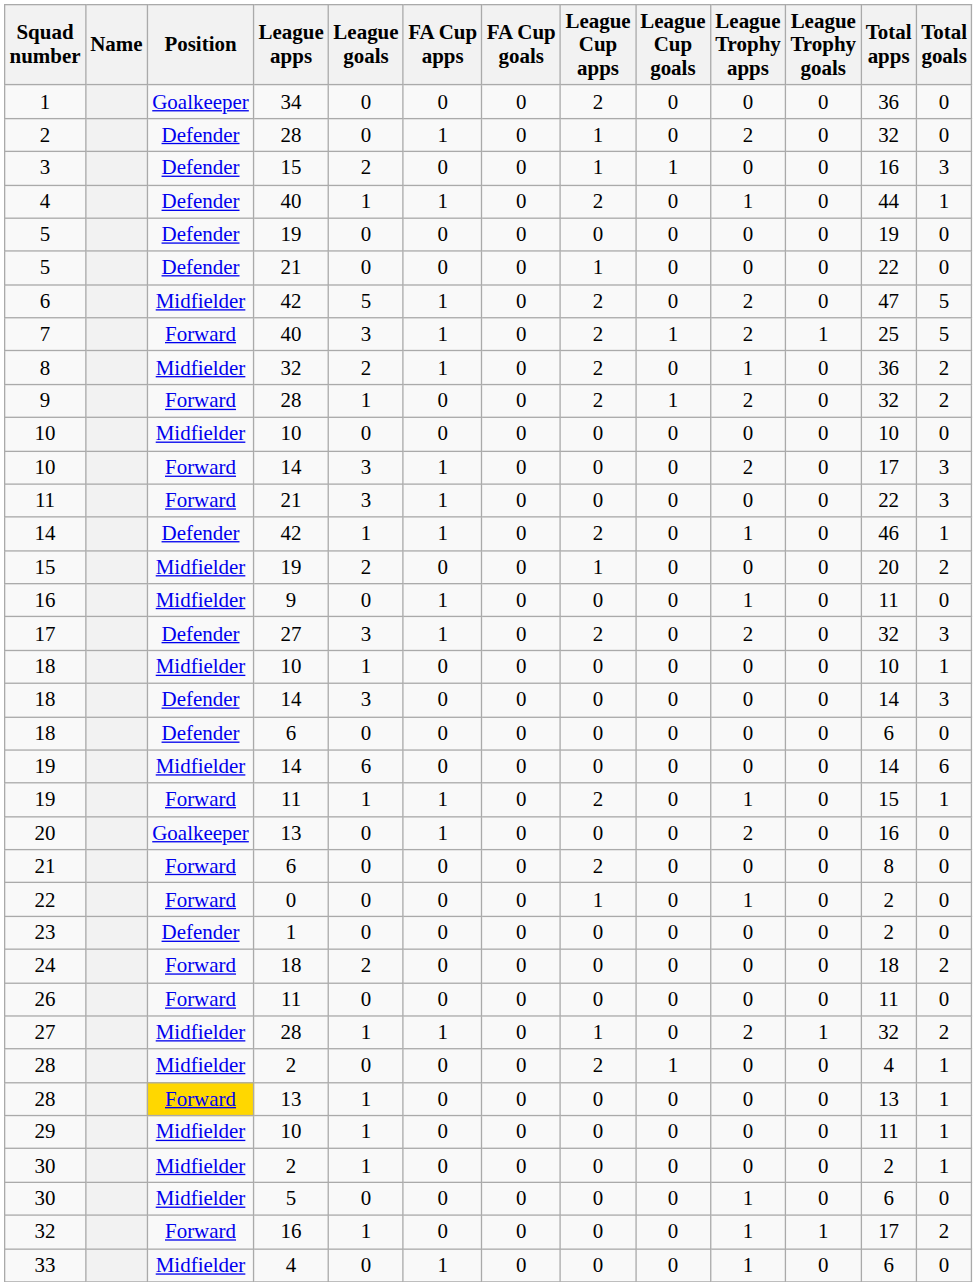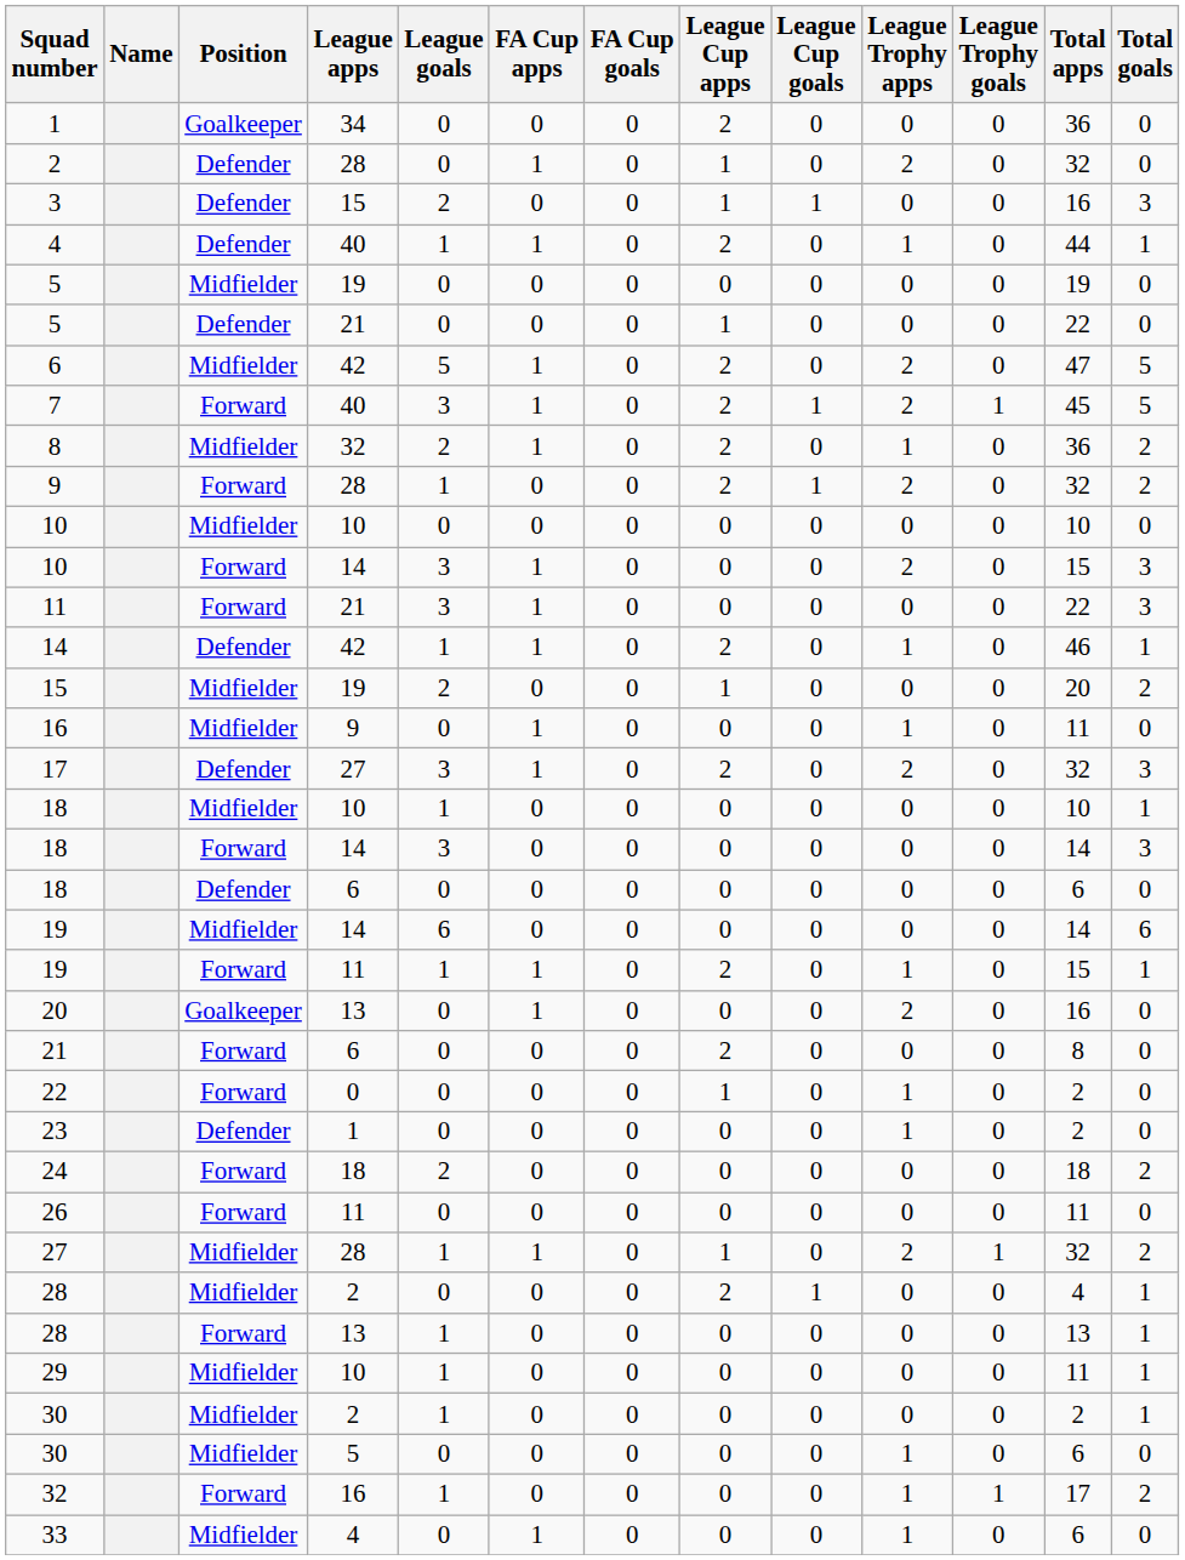5 / 19 | Position: Defender -> Midfielder
7 | Total apps: 25 -> 45
10 / 14 | Total apps: 17 -> 15
18 / 14 | Position: Defender -> Forward
23 | League Trophy apps: 0 -> 1
28 / 13 | Position: gold background -> no background
